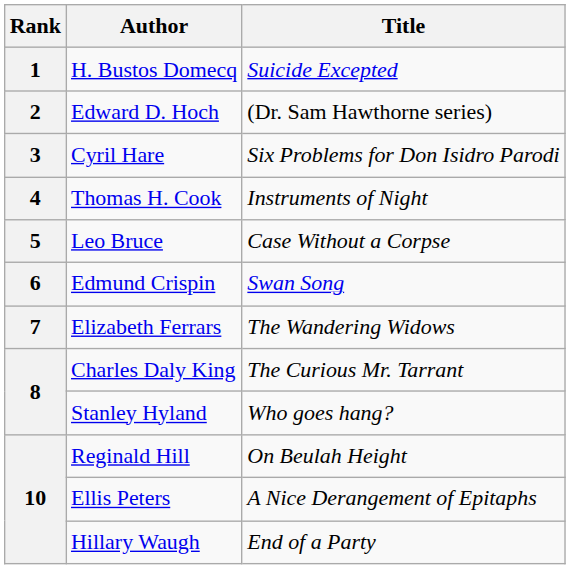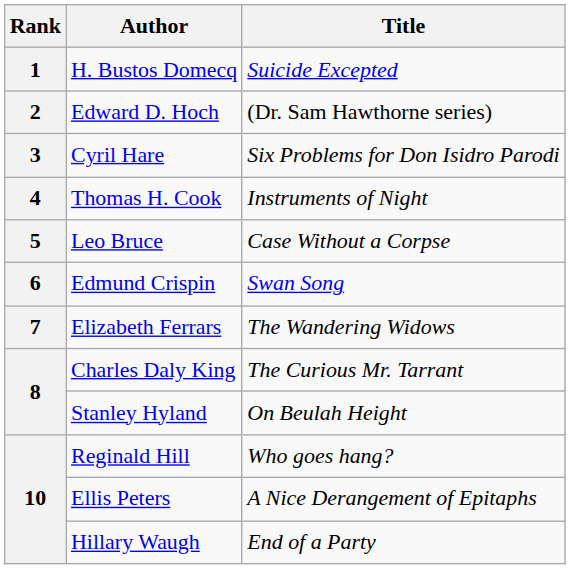Stanley Hyland | Title: Who goes hang? -> On Beulah Height
Reginald Hill | Title: On Beulah Height -> Who goes hang?
